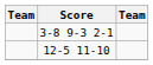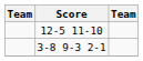rows swapped: 3-8 9-3 2-1 <-> 12-5 11-10
